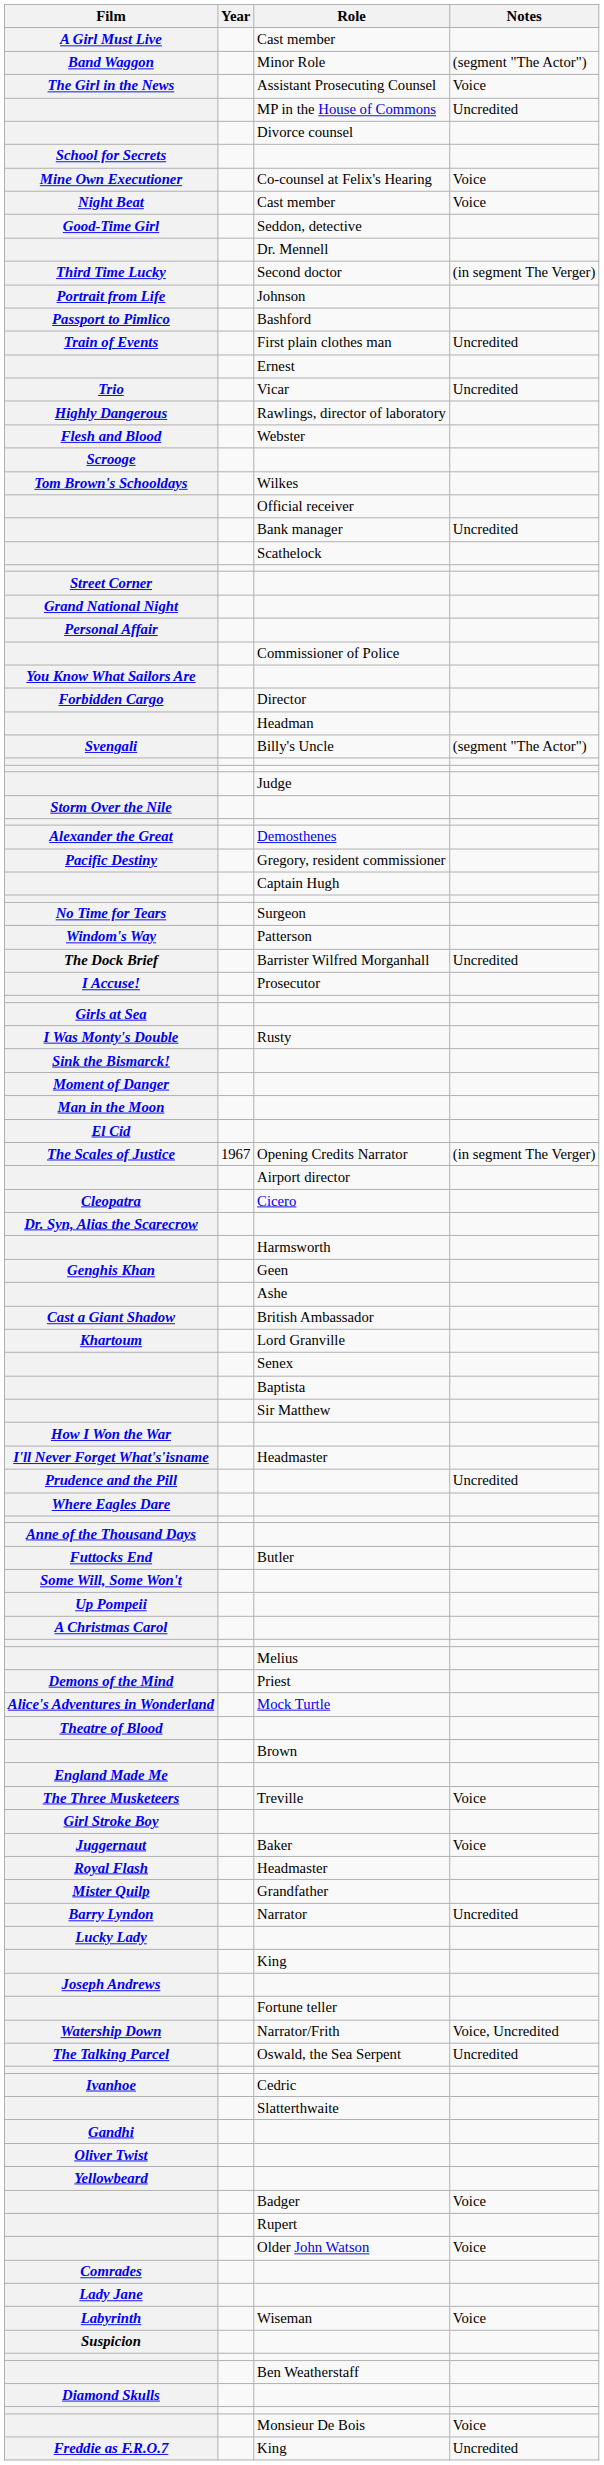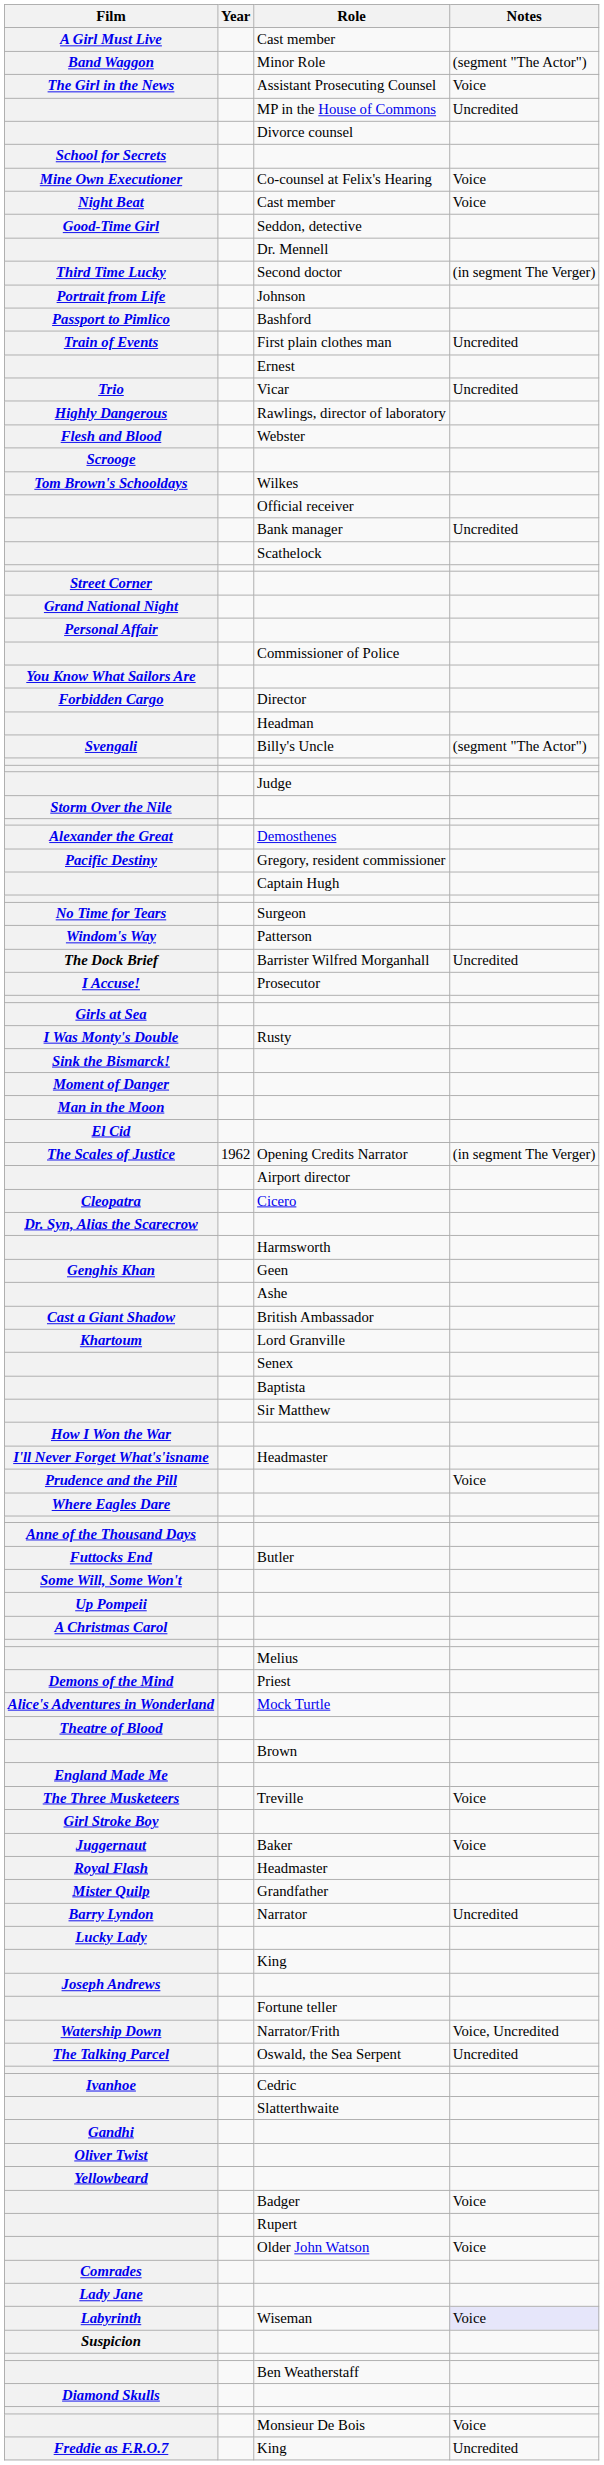The Scales of Justice | Year: 1967 -> 1962
Prudence and the Pill | Notes: Uncredited -> Voice
Labyrinth | Notes: no background -> lavender background
